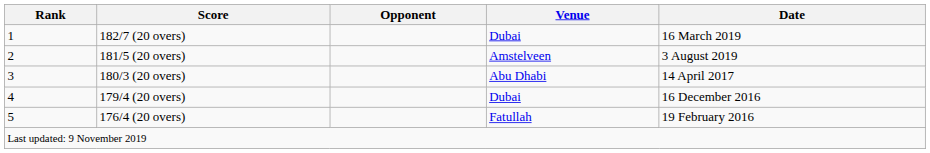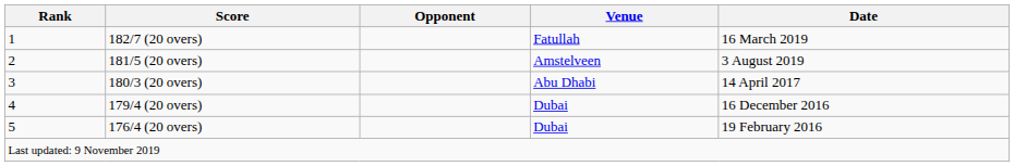182/7 (20 overs) | Venue: Dubai -> Fatullah
176/4 (20 overs) | Venue: Fatullah -> Dubai
